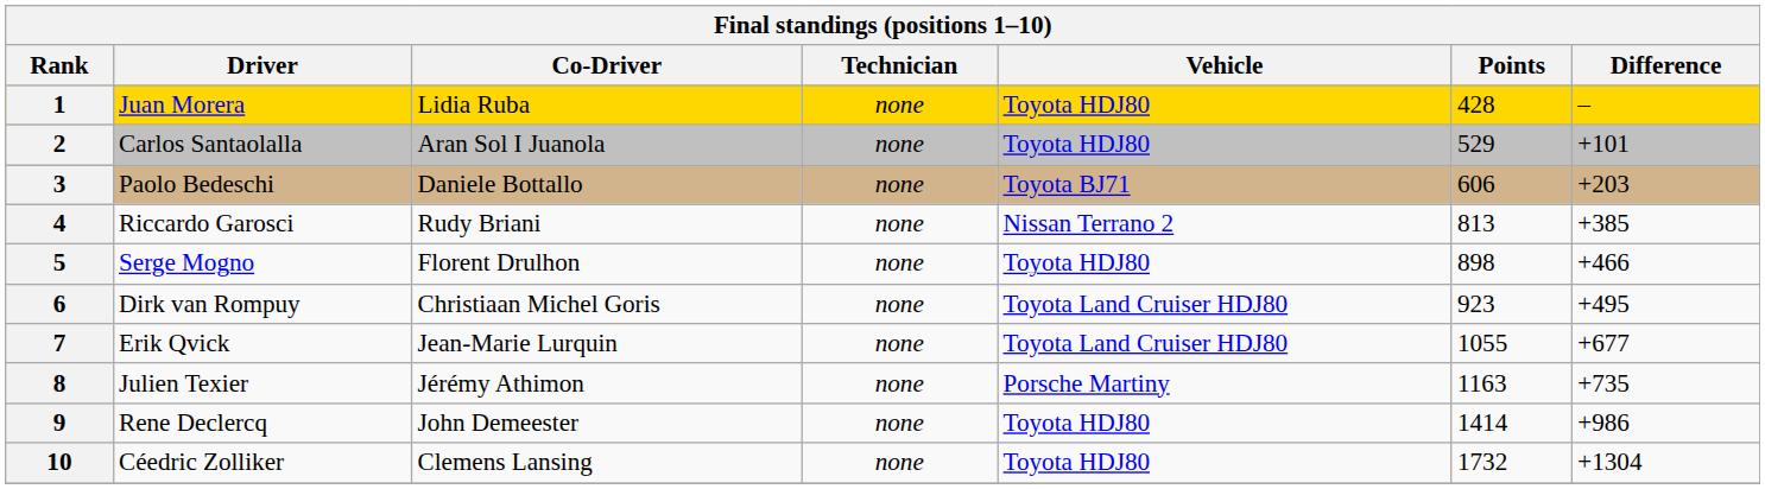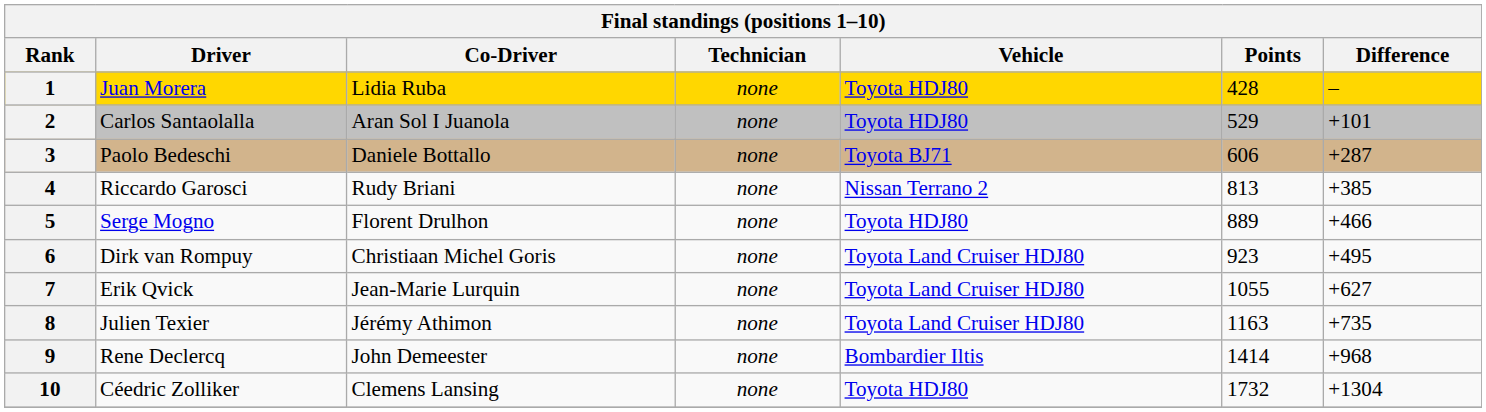3 | Difference: +203 -> +287
5 | Points: 898 -> 889
7 | Difference: +677 -> +627
8 | Vehicle: Porsche Martiny -> Toyota Land Cruiser HDJ80
9 | Vehicle: Toyota HDJ80 -> Bombardier Iltis
9 | Difference: +986 -> +968
